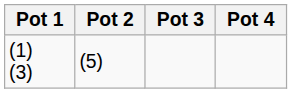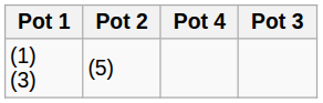columns swapped: Pot 3 <-> Pot 4
